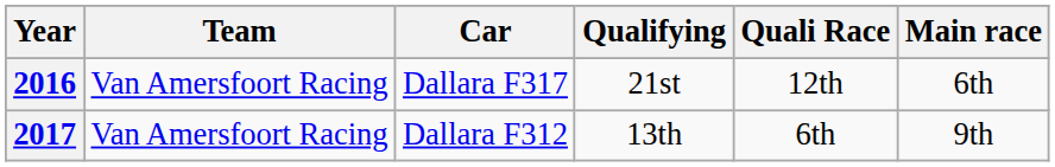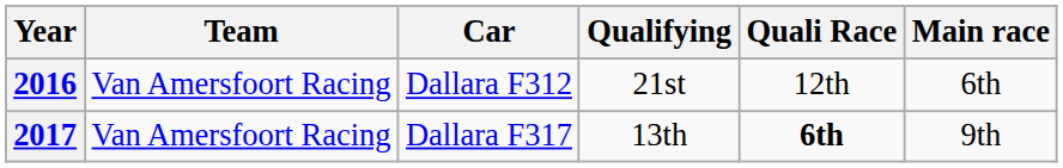2016 | Car: Dallara F317 -> Dallara F312
2017 | Car: Dallara F312 -> Dallara F317
2017 | Quali Race: normal -> bold
